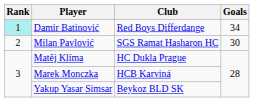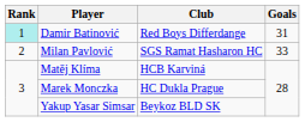Damir Batinović | Goals: 34 -> 31
Milan Pavlović | Goals: 30 -> 33
Matěj Klíma | Club: HC Dukla Prague -> HCB Karviná
Marek Monczka | Club: HCB Karviná -> HC Dukla Prague
